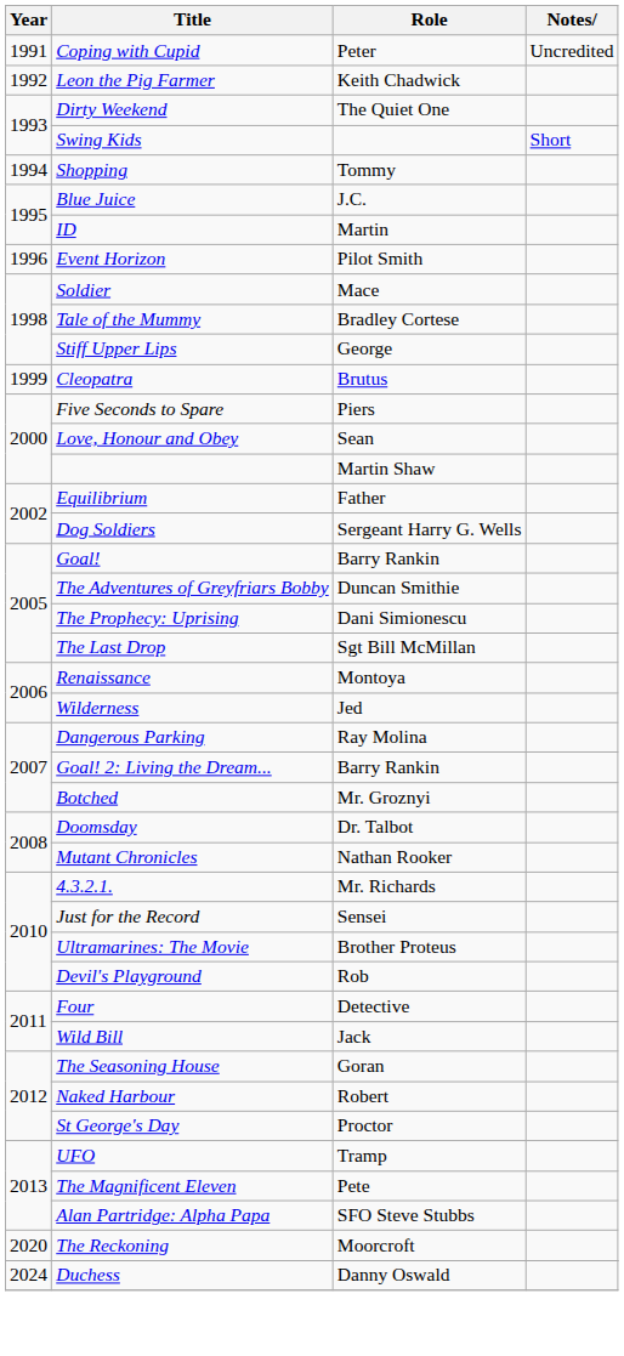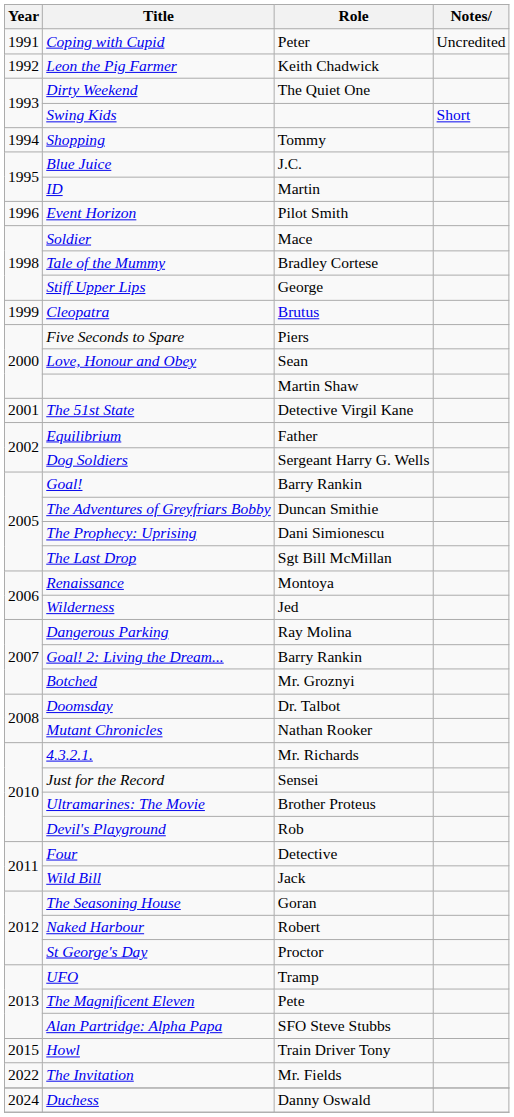+ row: 2001 | The 51st State | Detective Virgil Kane
+ row: 2015 | Howl | Train Driver Tony
- row: 2020 | The Reckoning | Moorcroft
+ row: 2022 | The Invitation | Mr. Fields
